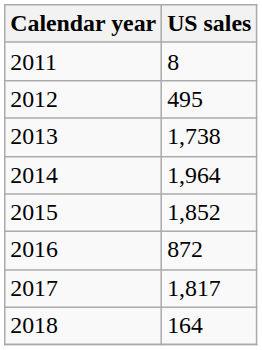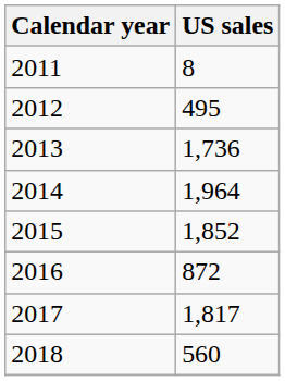2013 | US sales: 1,738 -> 1,736
2018 | US sales: 164 -> 560
